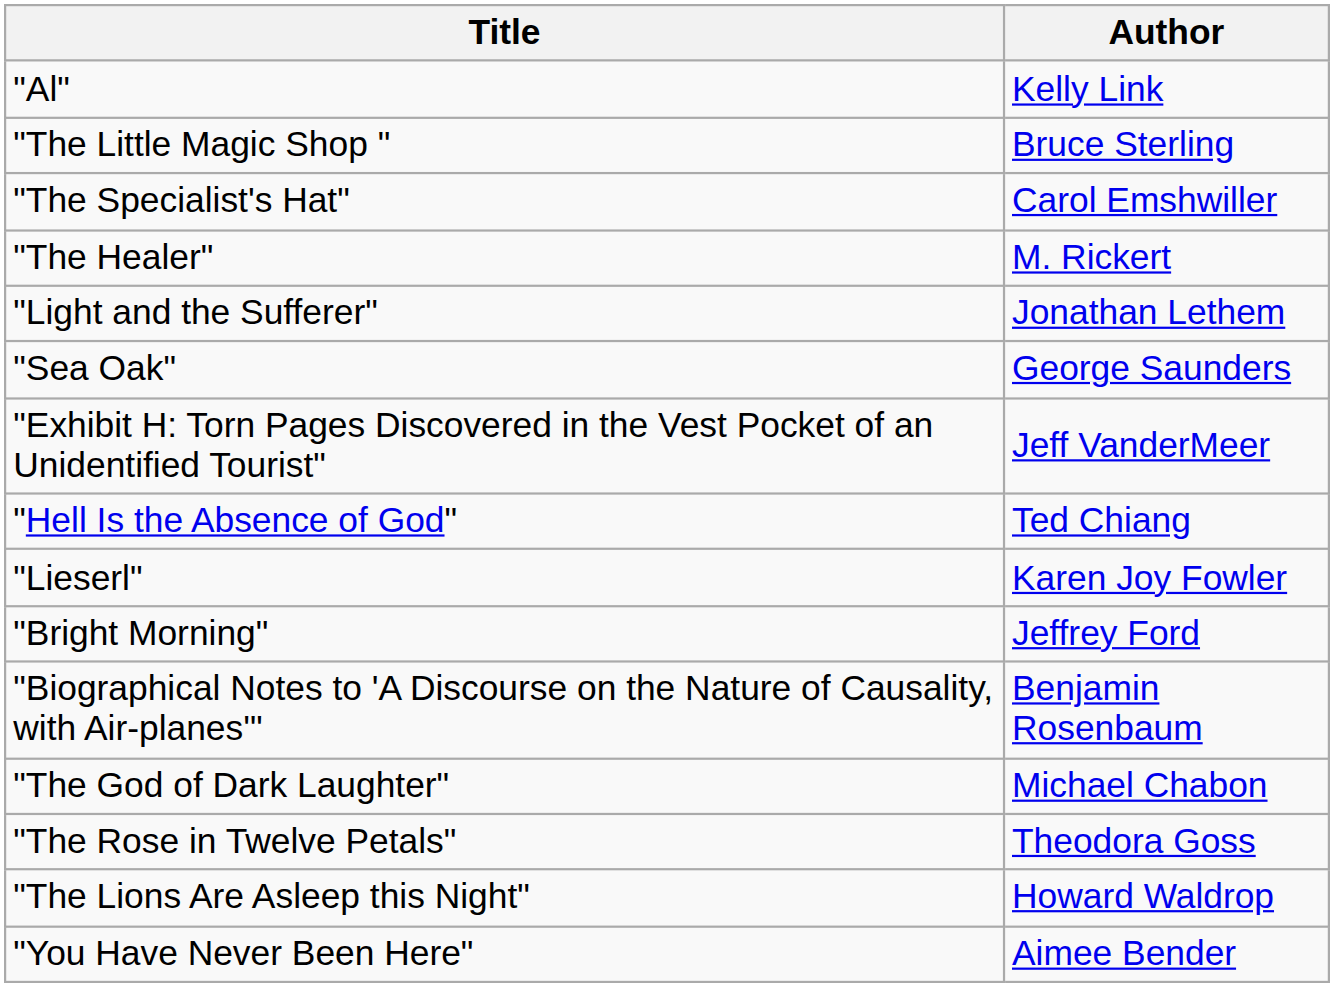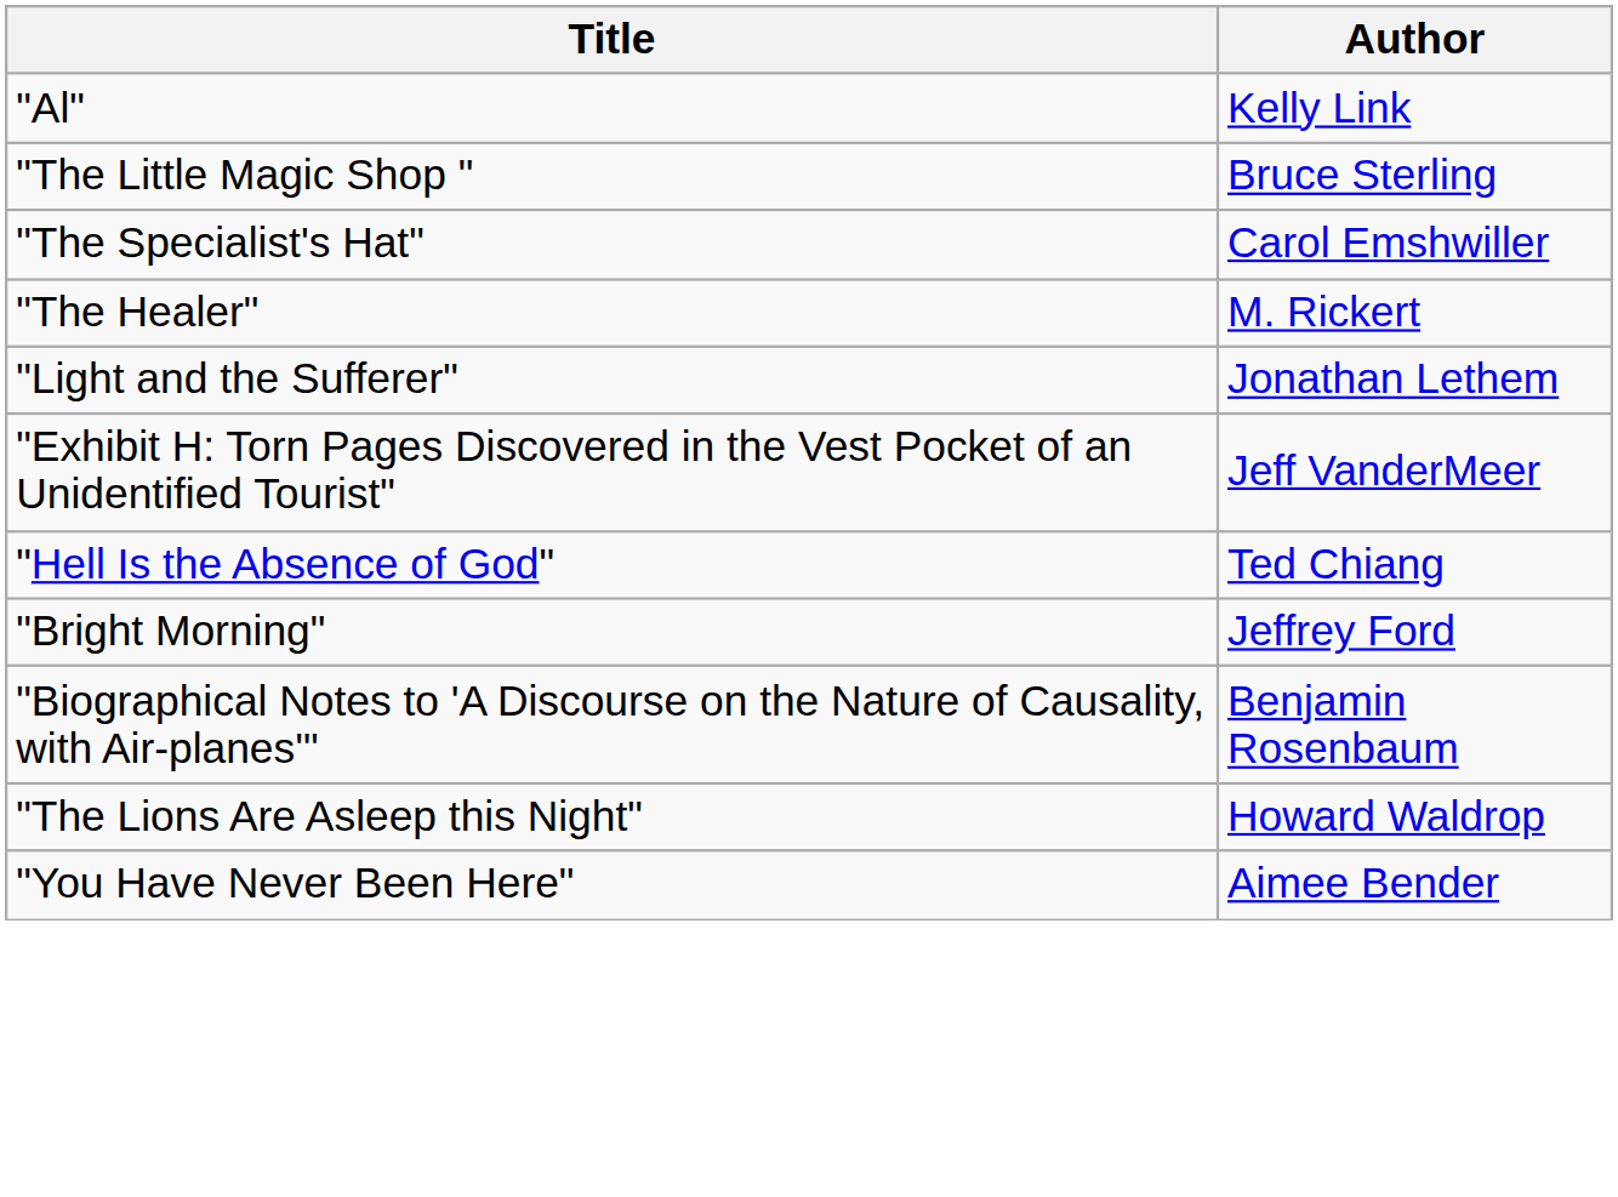- row: "Sea Oak" | George Saunders
- row: "Lieserl" | Karen Joy Fowler
- row: "The God of Dark Laughter" | Michael Chabon
- row: "The Rose in Twelve Petals" | Theodora Goss
